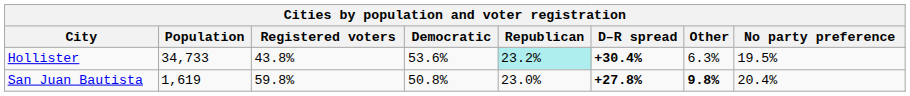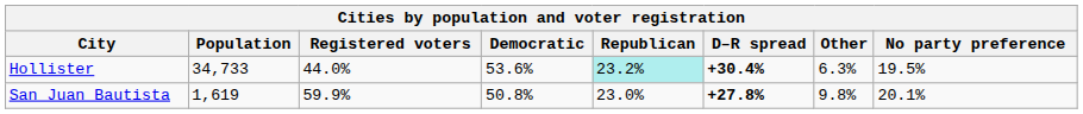Hollister | Registered voters: 43.8% -> 44.0%
San Juan Bautista | Registered voters: 59.8% -> 59.9%
San Juan Bautista | Other: bold -> normal
San Juan Bautista | No party preference: 20.4% -> 20.1%
